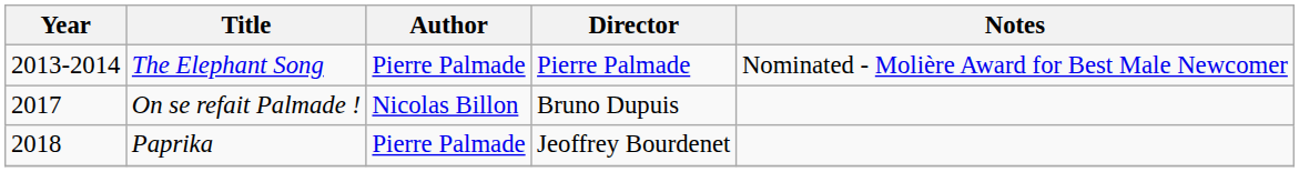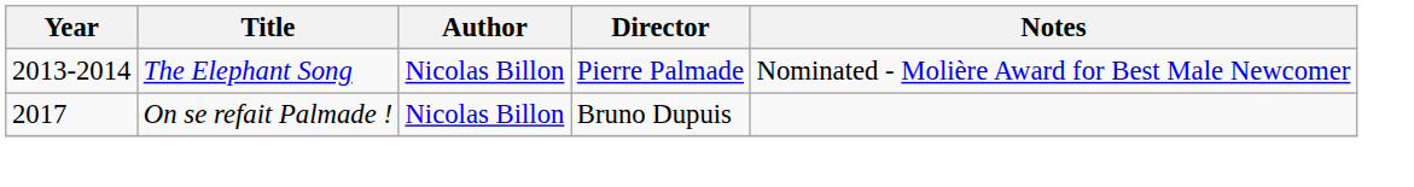The Elephant Song | Author: Pierre Palmade -> Nicolas Billon
- row: 2018 | Paprika | Pierre Palmade | Jeoffrey Bourdenet
